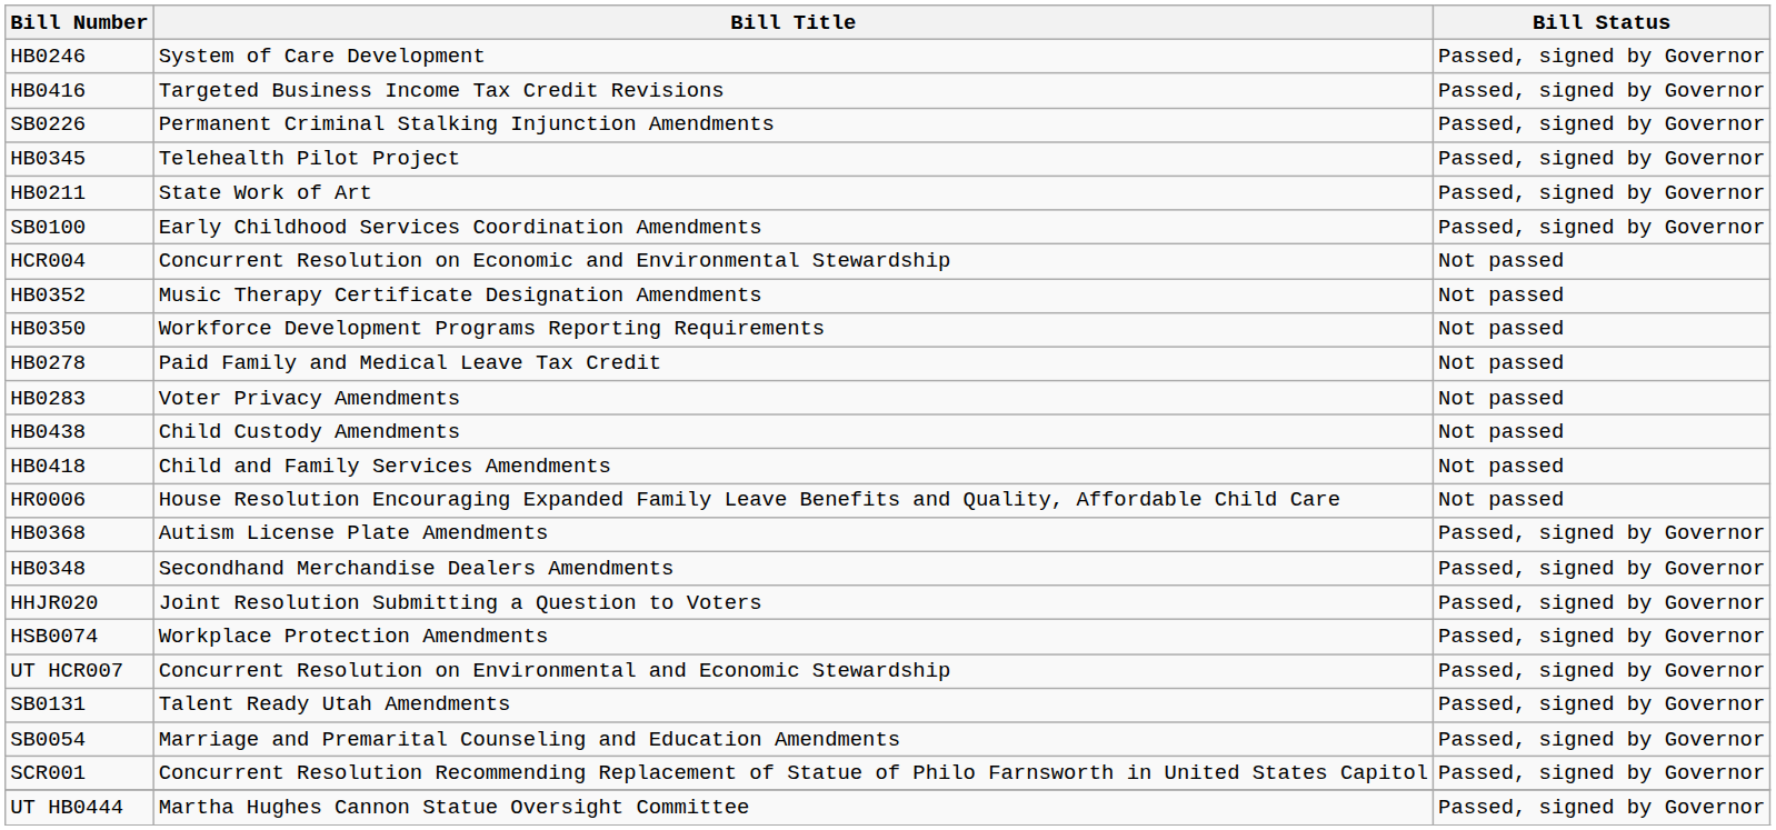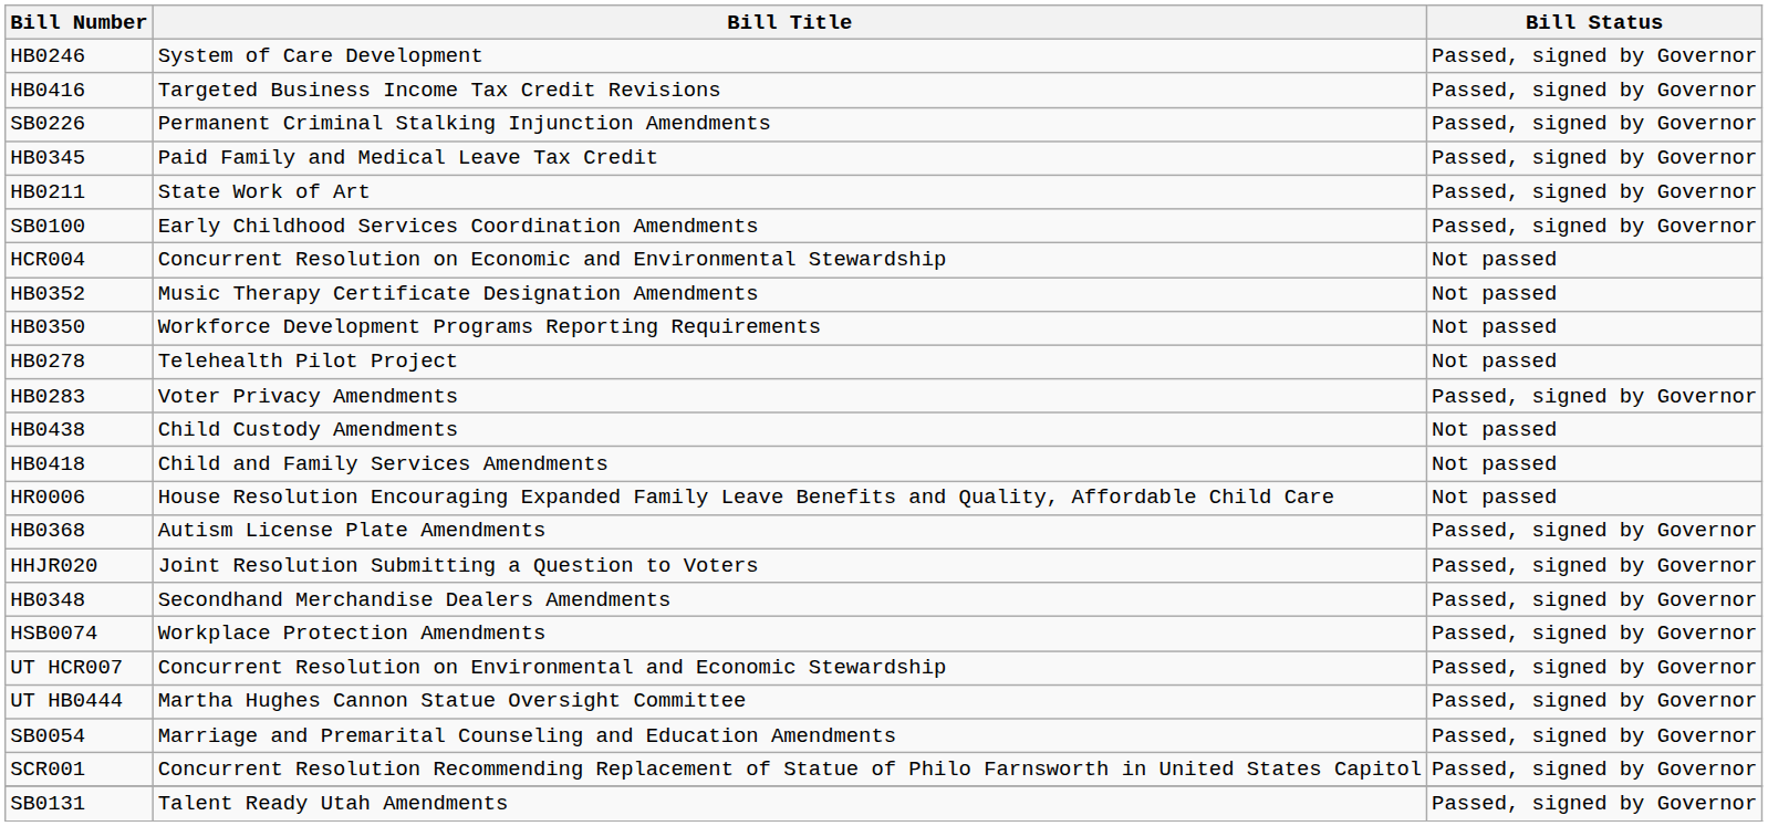HB0345 | Bill Title: Telehealth Pilot Project -> Paid Family and Medical Leave Tax Credit
HB0278 | Bill Title: Paid Family and Medical Leave Tax Credit -> Telehealth Pilot Project
HB0283 | Bill Status: Not passed -> Passed, signed by Governor
rows swapped: HHJR020 <-> HB0348
rows swapped: UT HB0444 <-> SB0131
